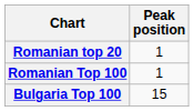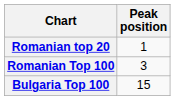Romanian Top 100 | Peak position: 1 -> 3
